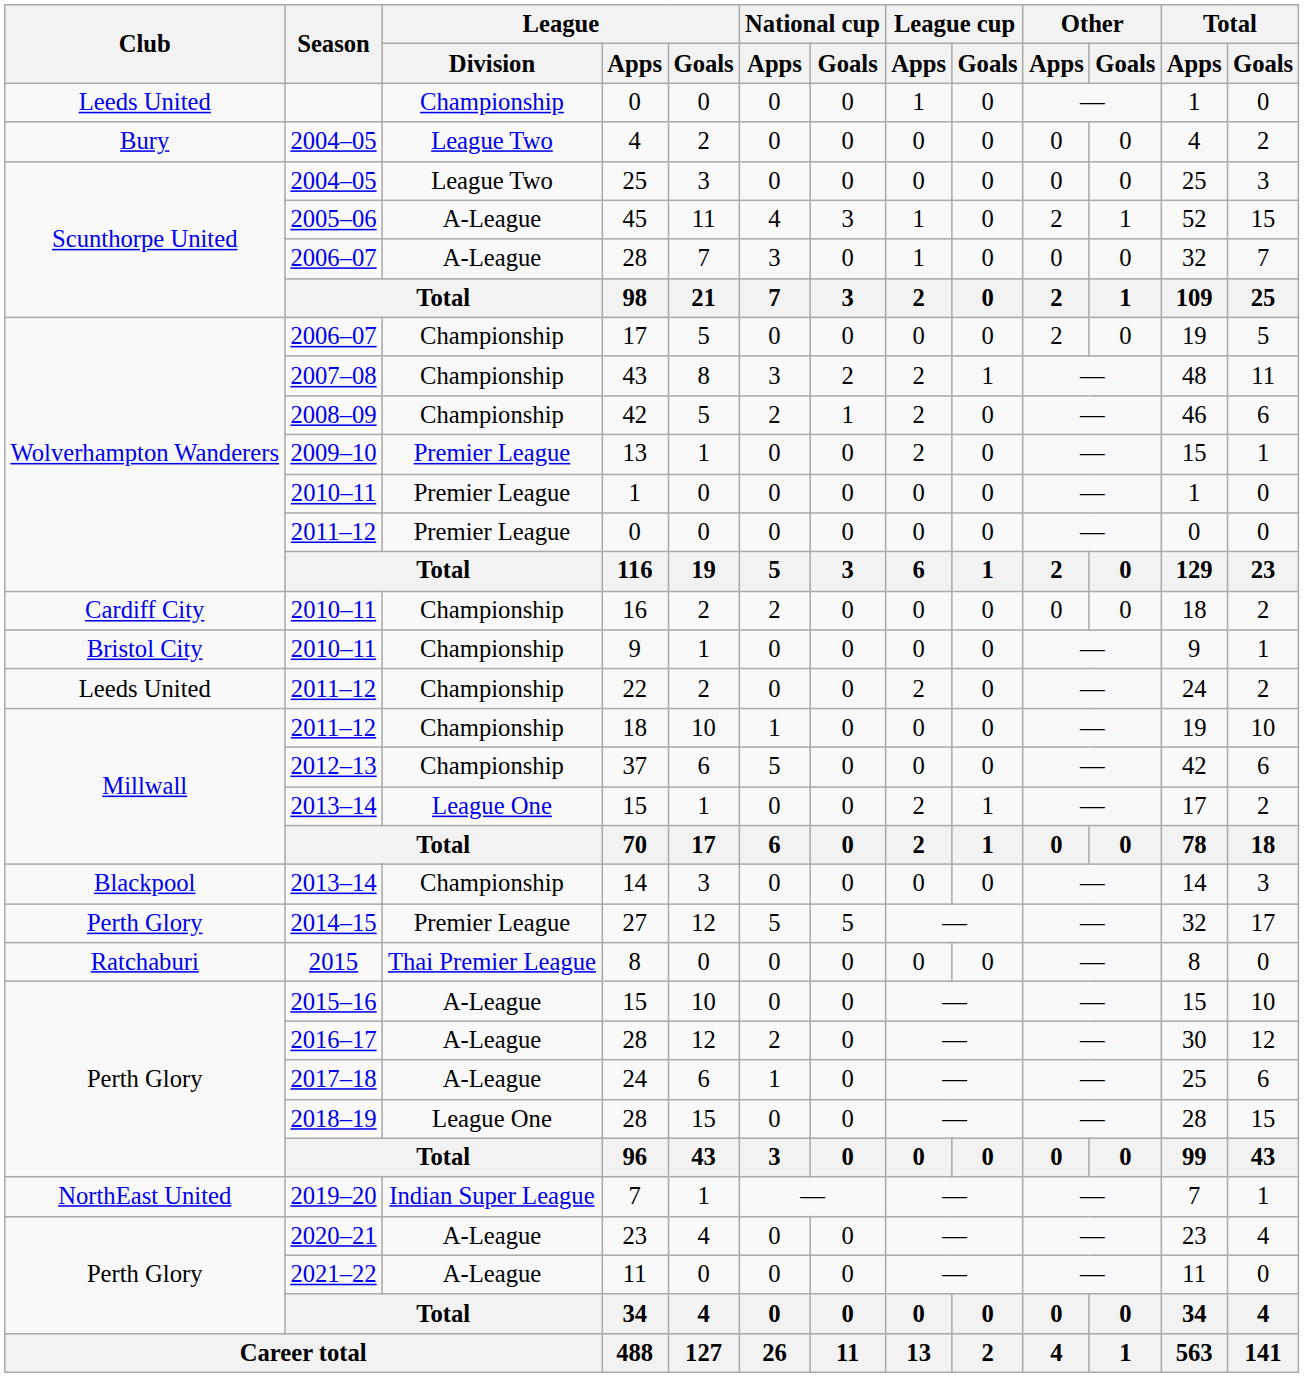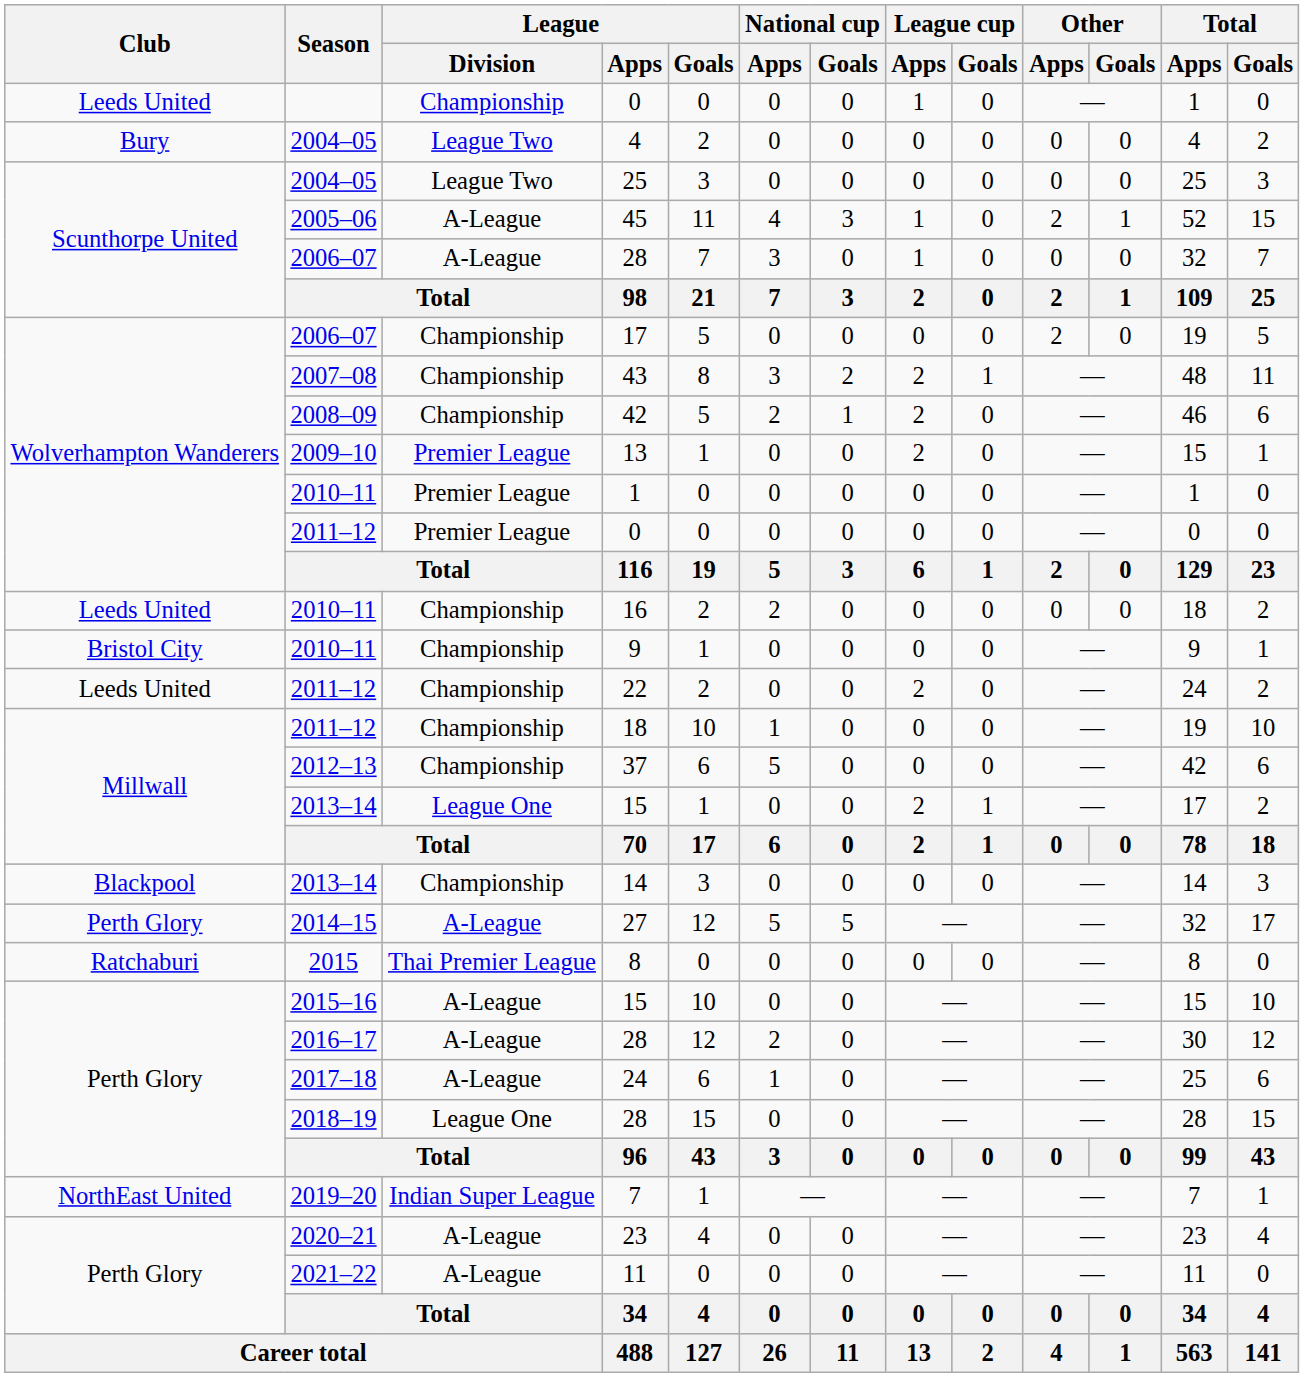16 | Club: Cardiff City -> Leeds United
27 | League / Division: Premier League -> A-League
